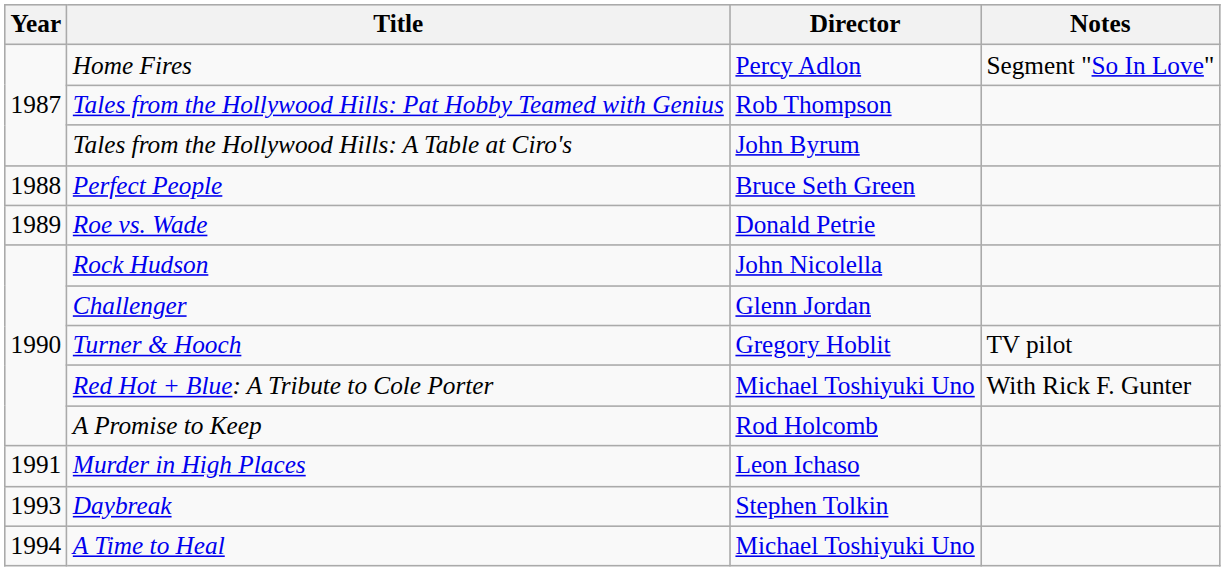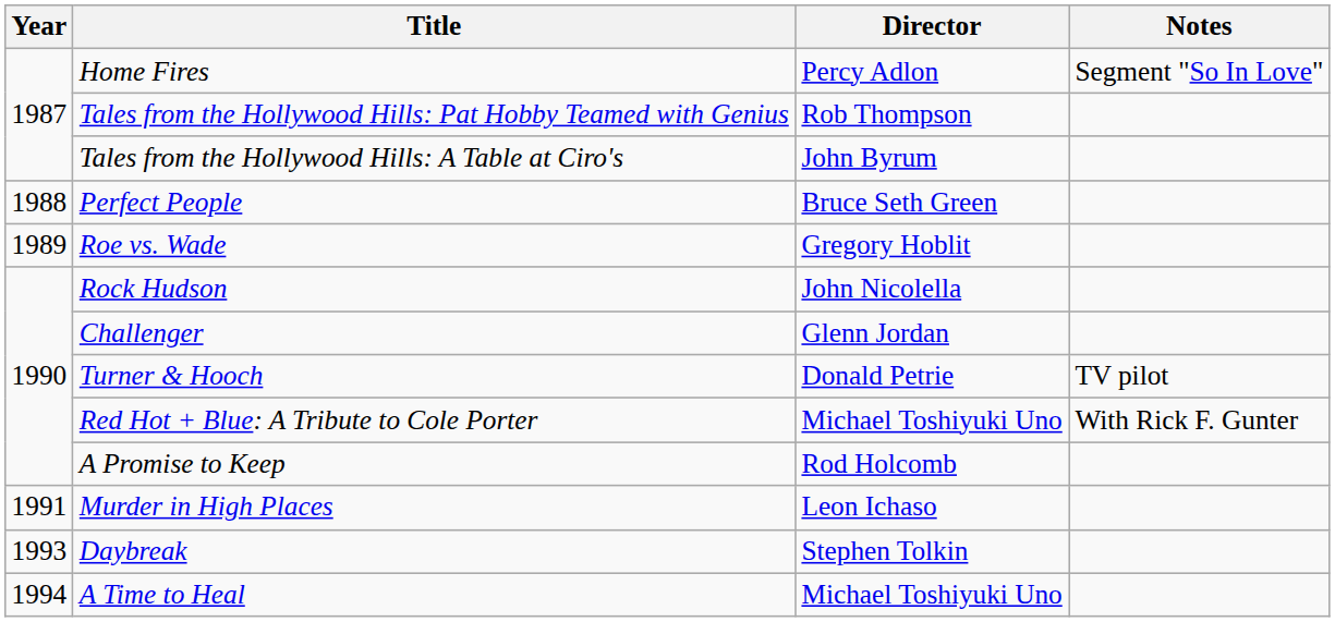Roe vs. Wade | Director: Donald Petrie -> Gregory Hoblit
Turner & Hooch | Director: Gregory Hoblit -> Donald Petrie
